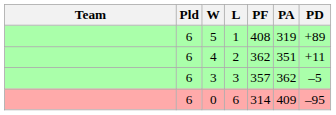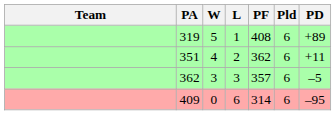columns swapped: Pld <-> PA
